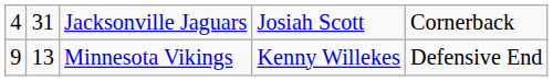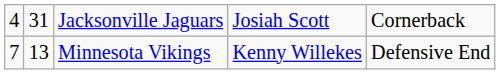Minnesota Vikings | column 1: 9 -> 7
